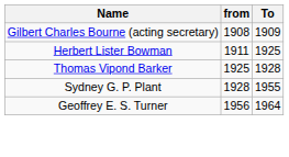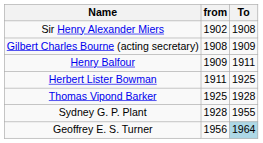+ row: Sir Henry Alexander Miers | 1902 | 1908
+ row: Henry Balfour | 1909 | 1911
Geoffrey E. S. Turner | To: no background -> lightblue background
